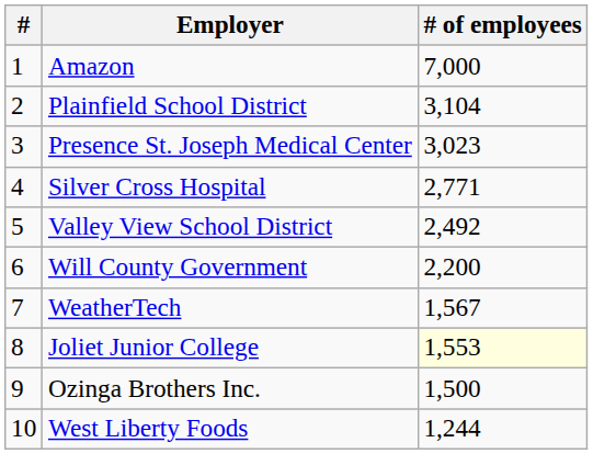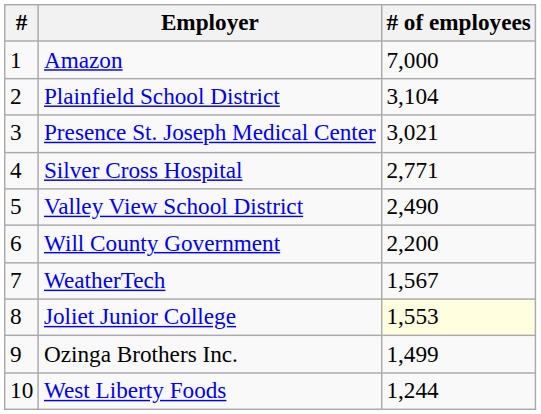Presence St. Joseph Medical Center | # of employees: 3,023 -> 3,021
Valley View School District | # of employees: 2,492 -> 2,490
Ozinga Brothers Inc. | # of employees: 1,500 -> 1,499
